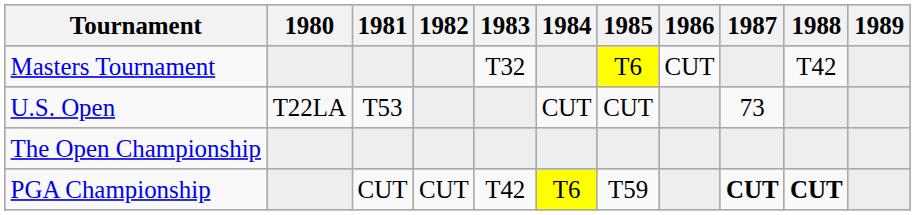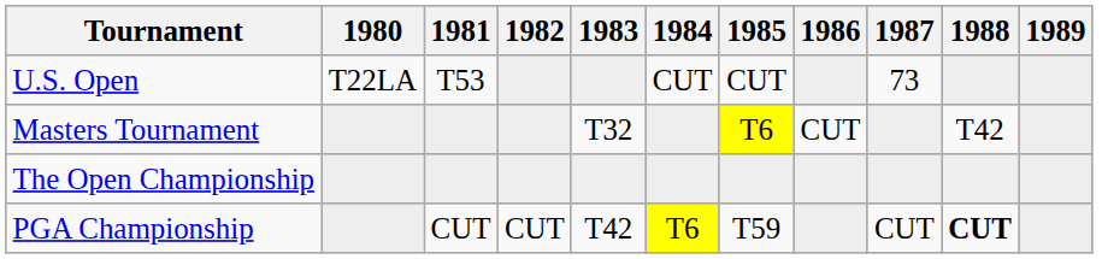rows swapped: Masters Tournament <-> U.S. Open
PGA Championship | 1987: bold -> normal
